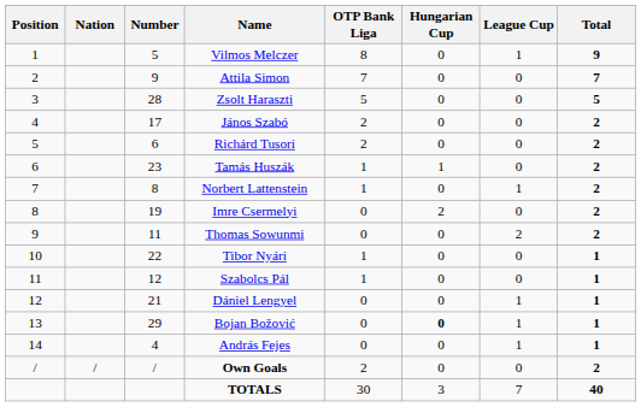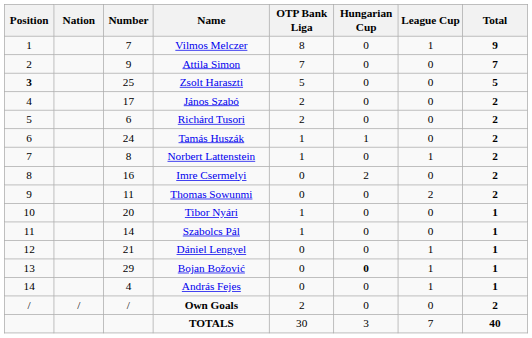Vilmos Melczer | Number: 5 -> 7
Zsolt Haraszti | Position: normal -> bold
Zsolt Haraszti | Number: 28 -> 25
Tamás Huszák | Number: 23 -> 24
Imre Csermelyi | Number: 19 -> 16
Tibor Nyári | Number: 22 -> 20
Szabolcs Pál | Number: 12 -> 14
